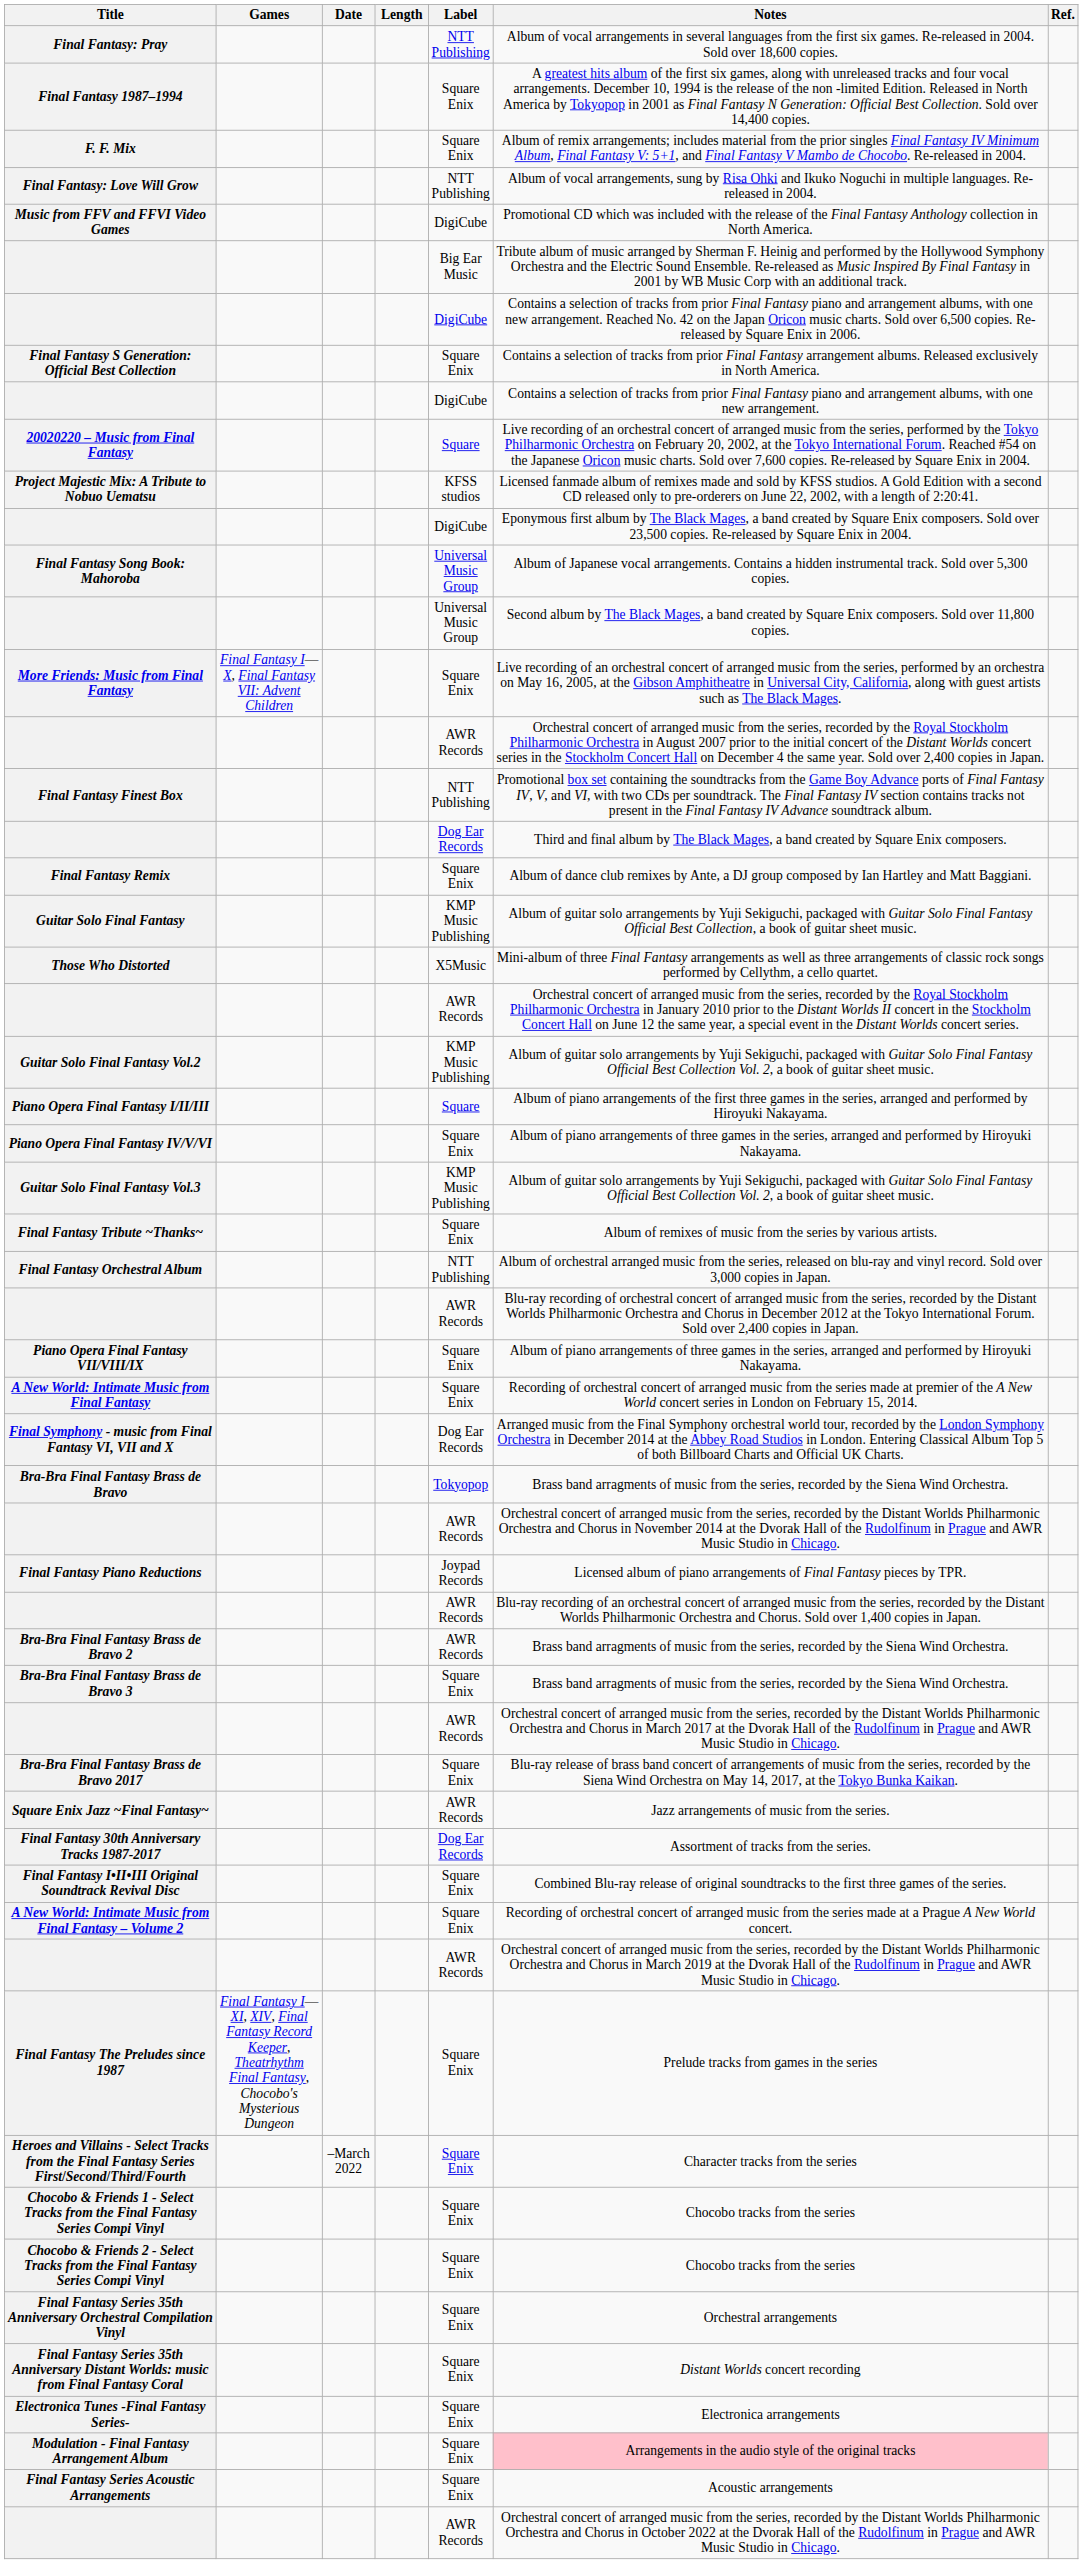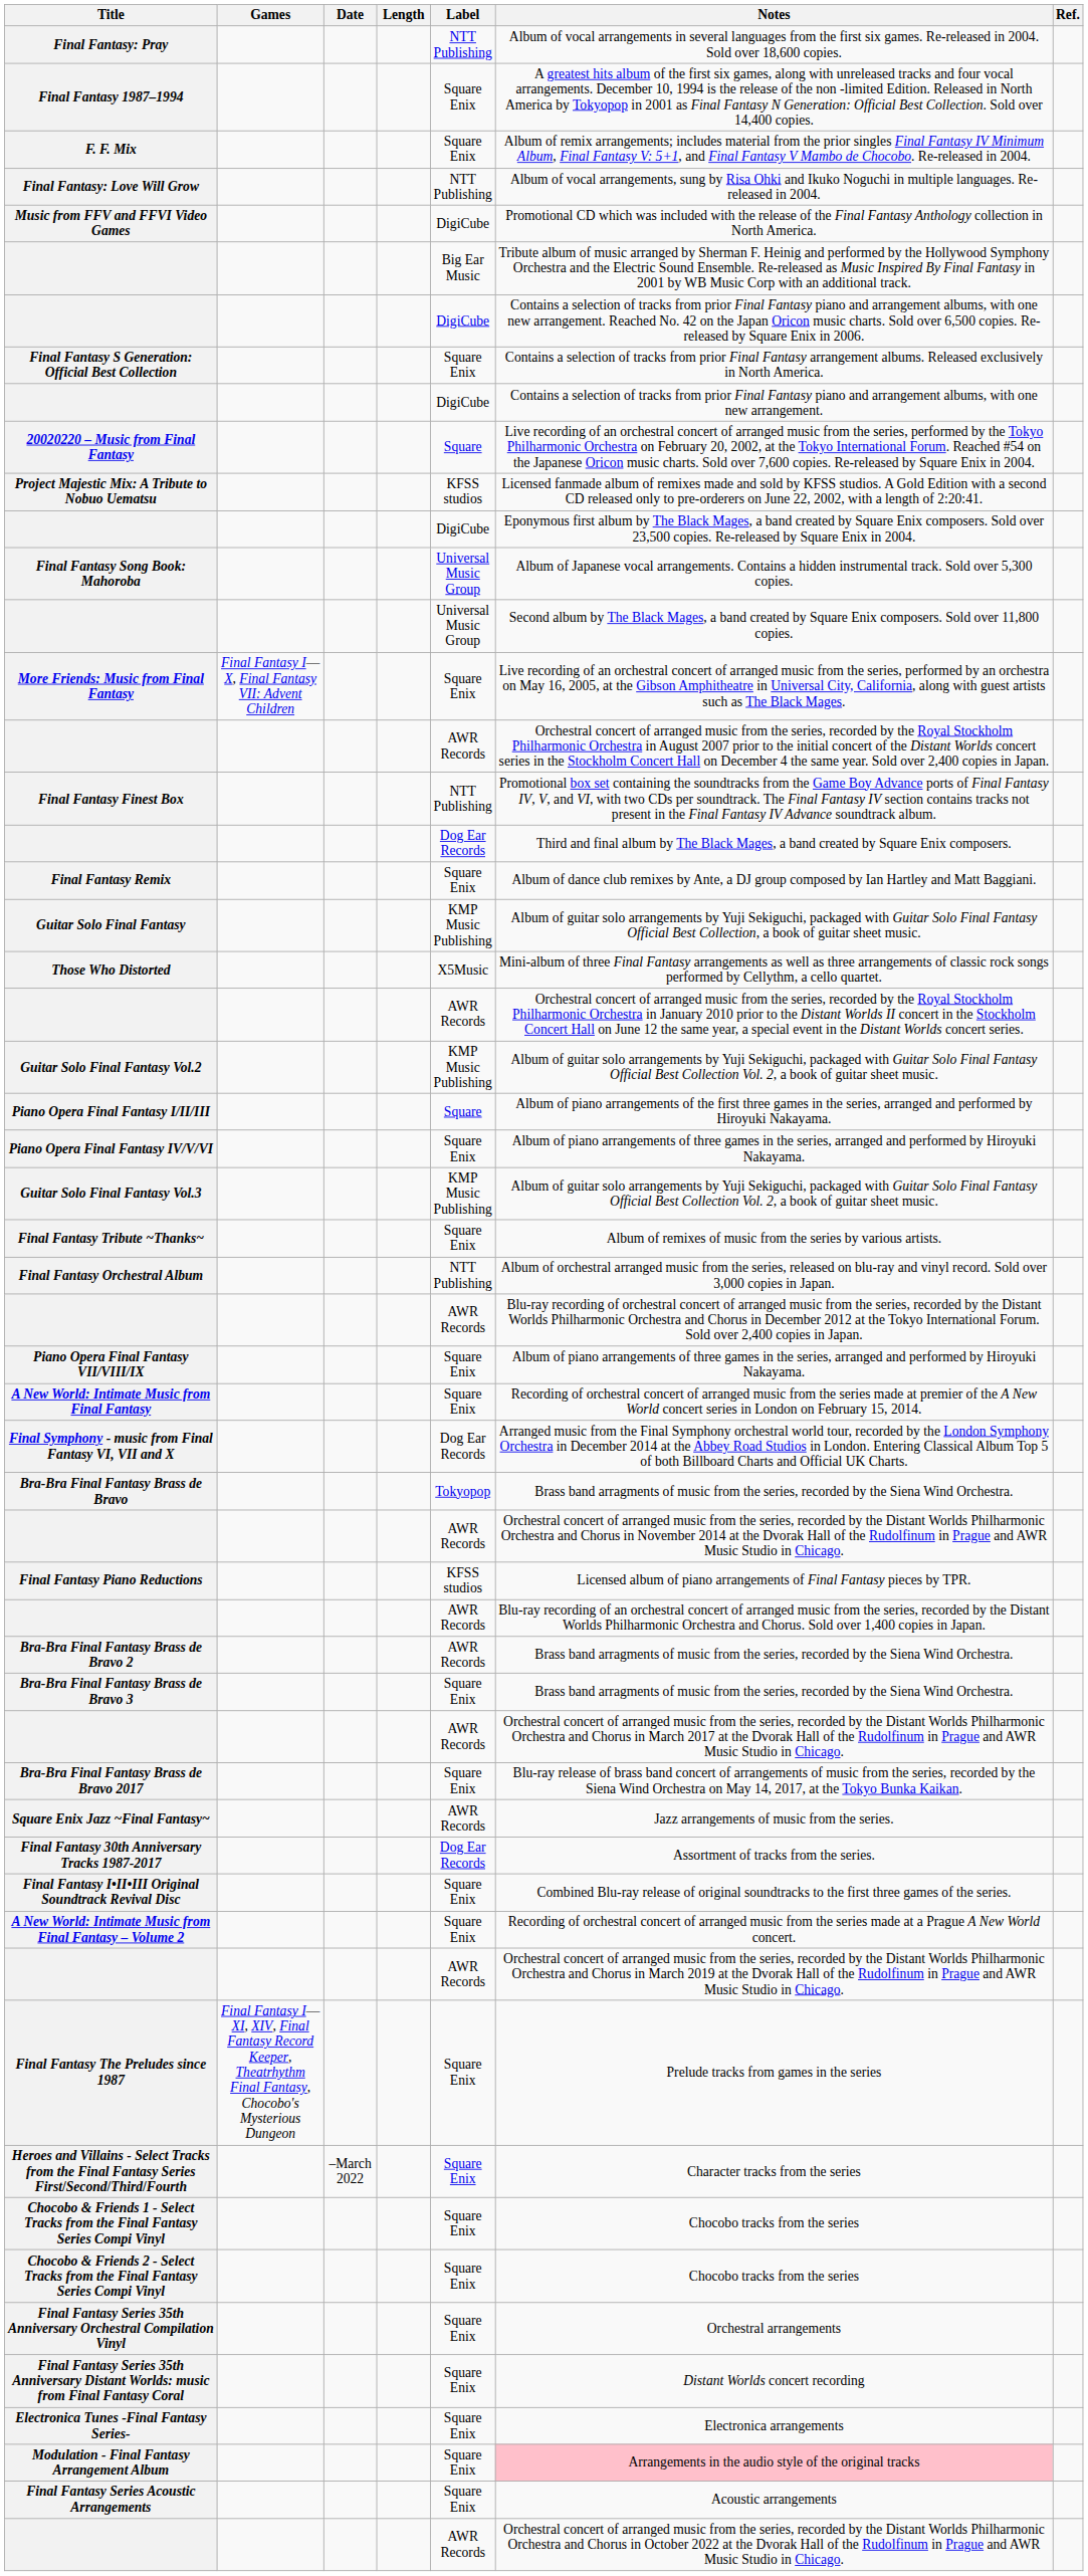Final Fantasy Piano Reductions | Label: Joypad Records -> KFSS studios
